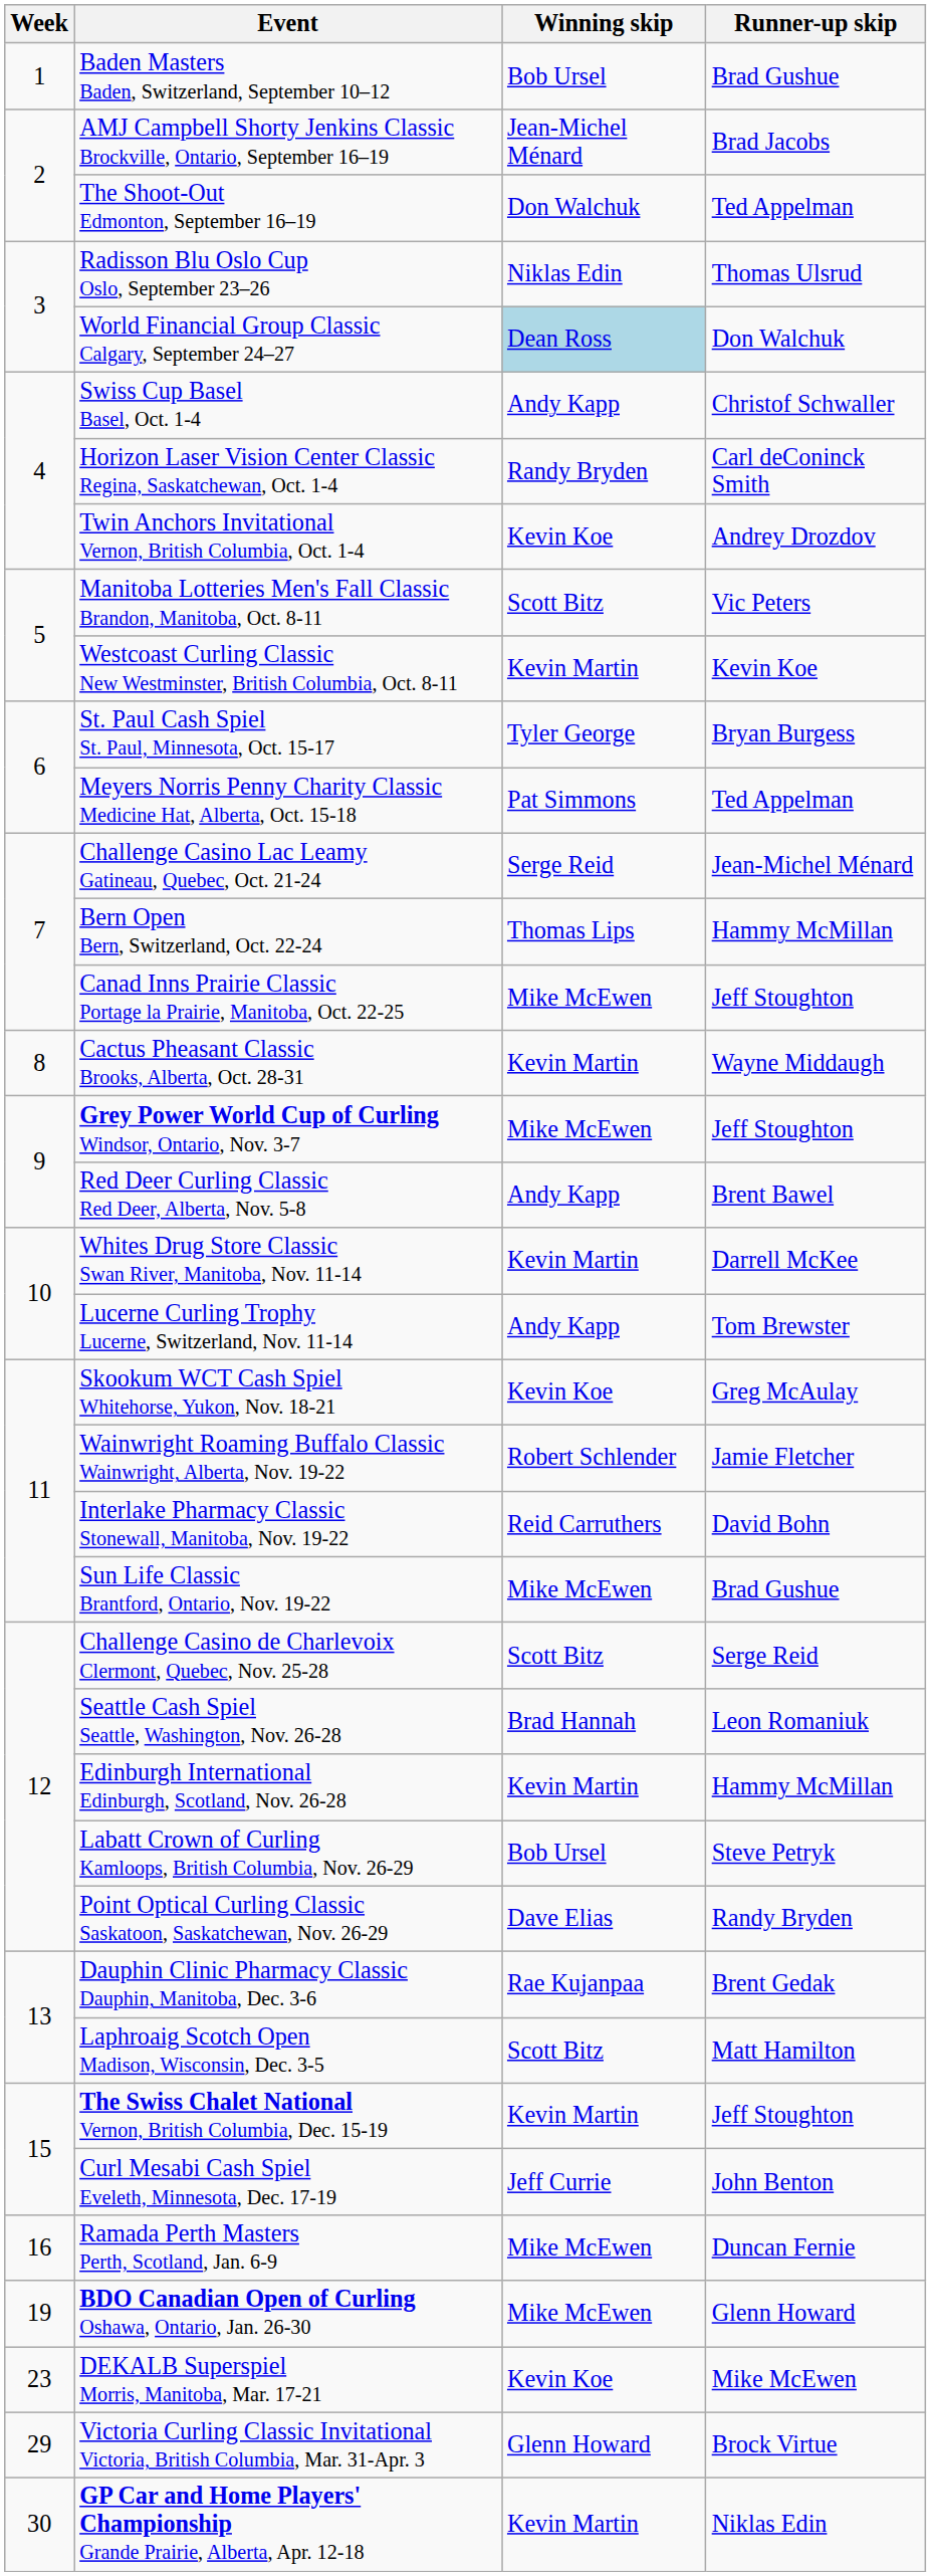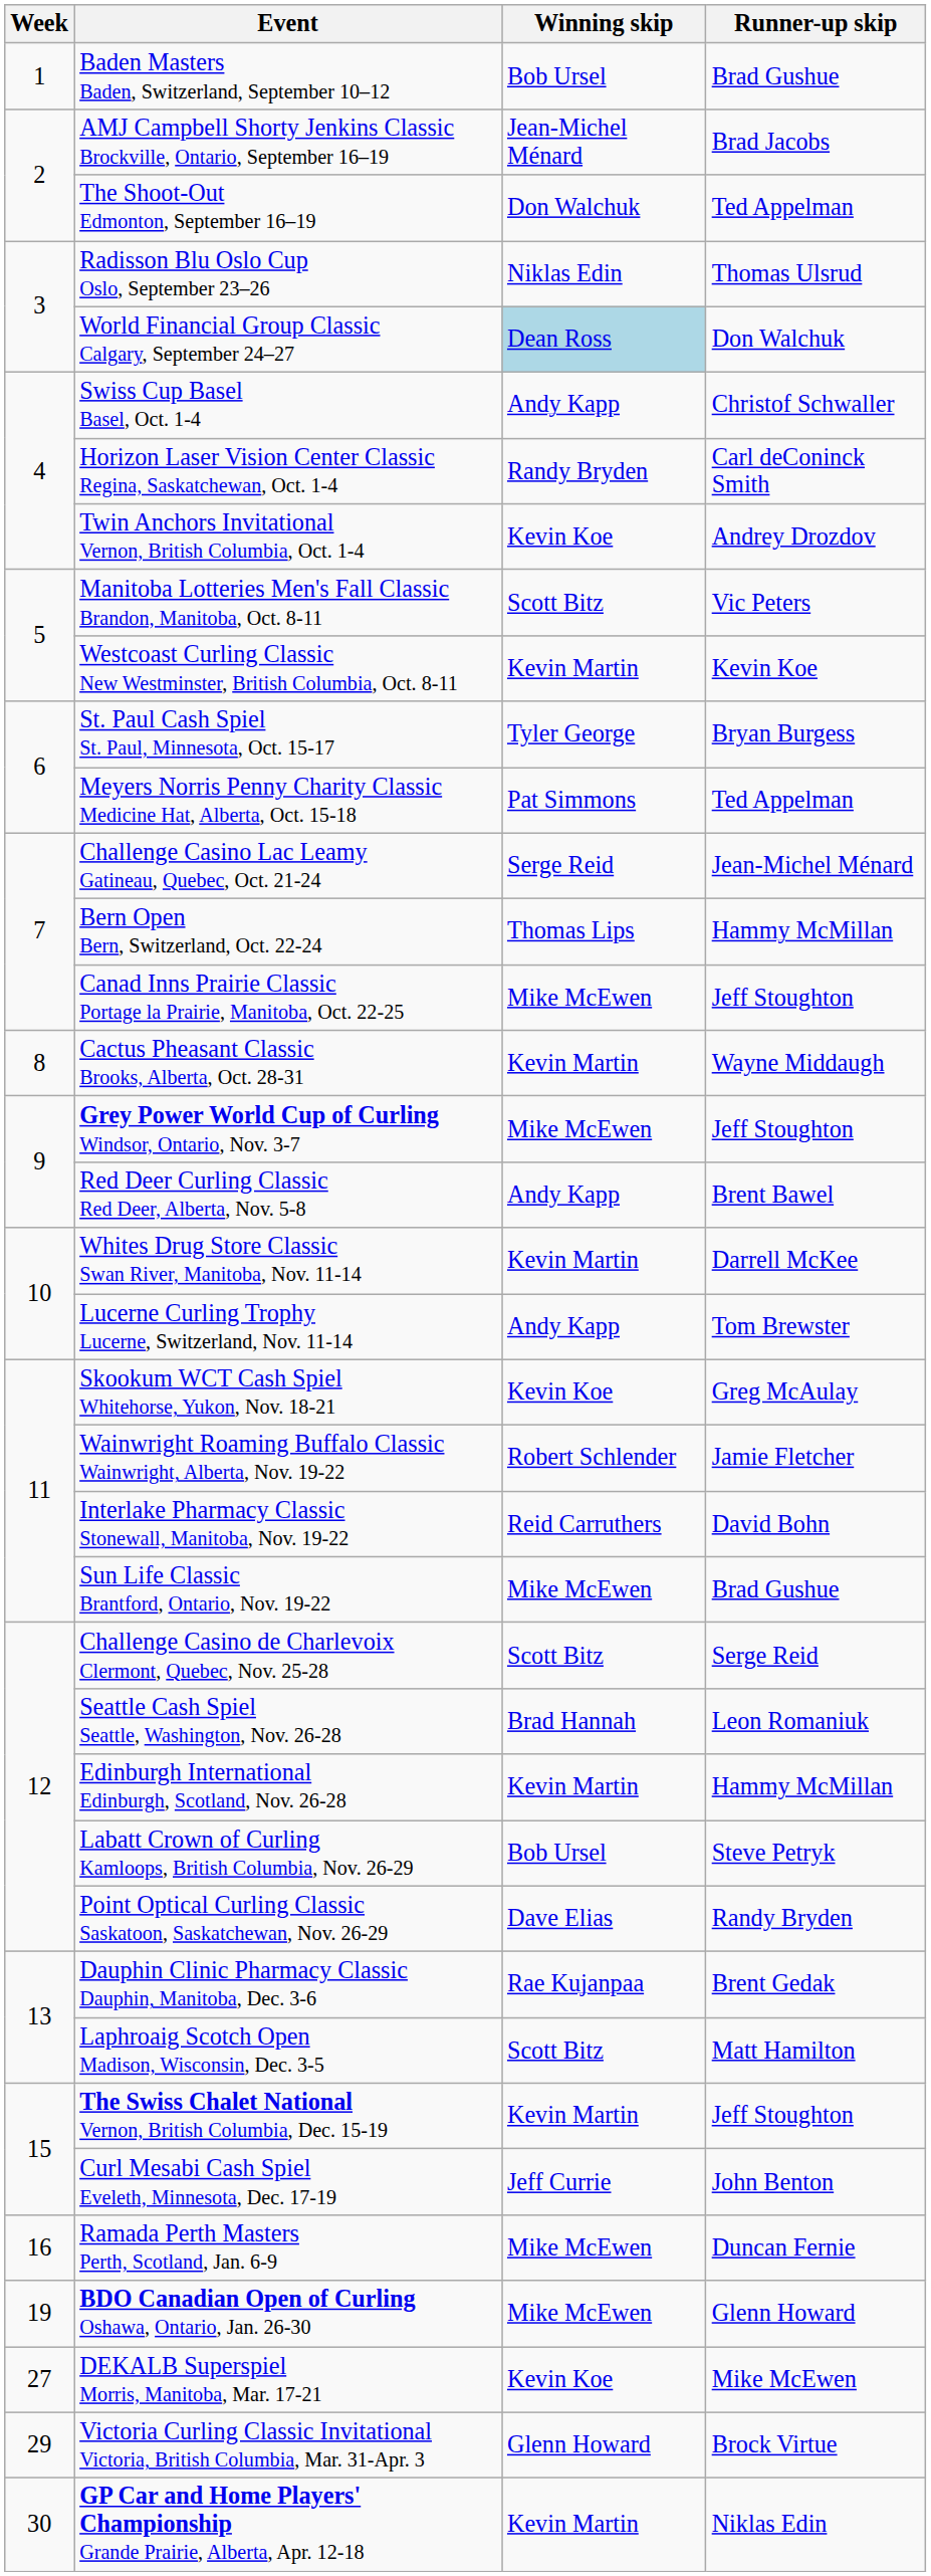DEKALB Superspiel Morris, Manitoba, Mar. 17-21 | Week: 23 -> 27
